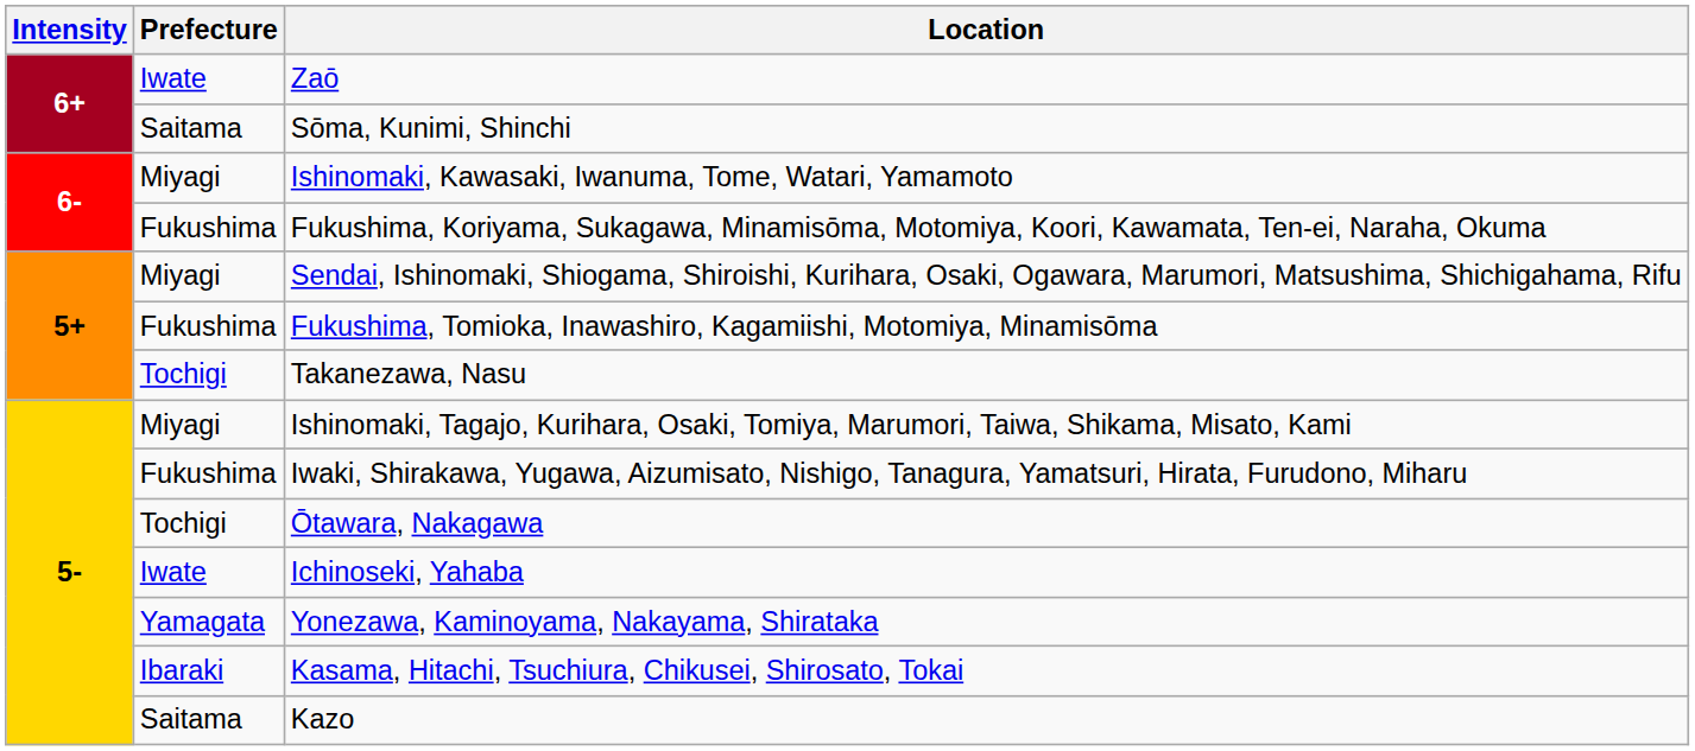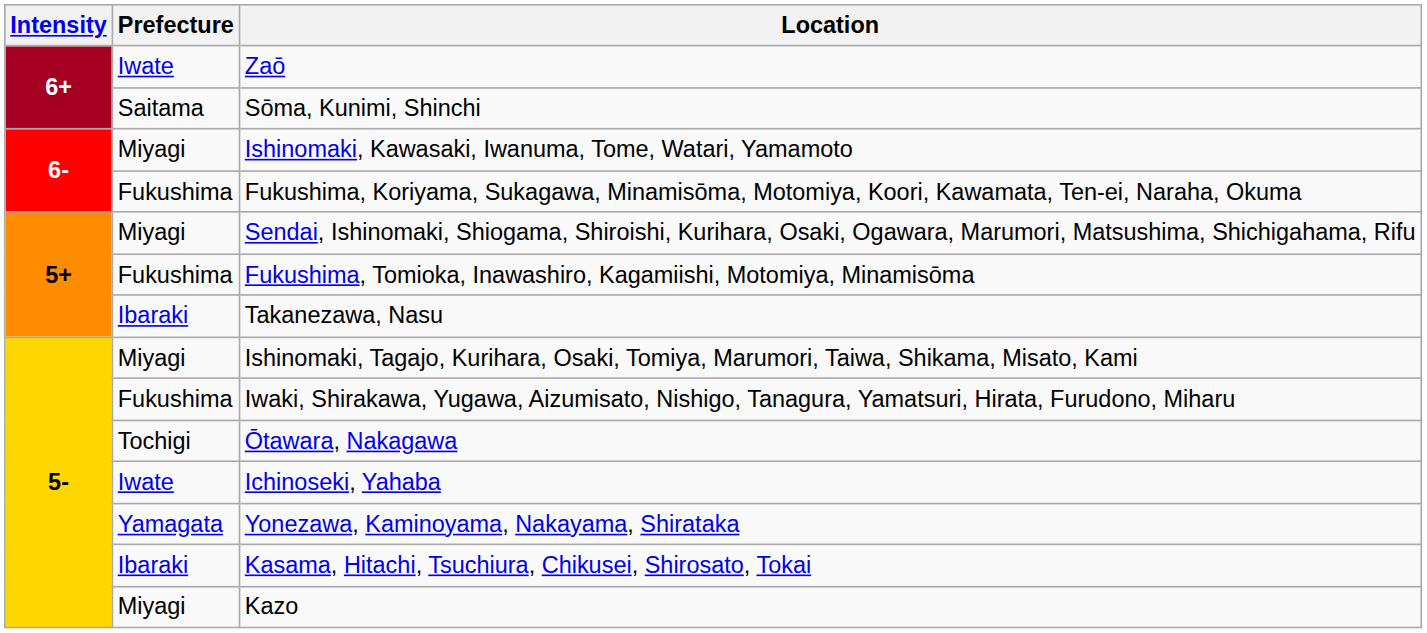Takanezawa, Nasu | Prefecture: Tochigi -> Ibaraki
Kazo | Prefecture: Saitama -> Miyagi
